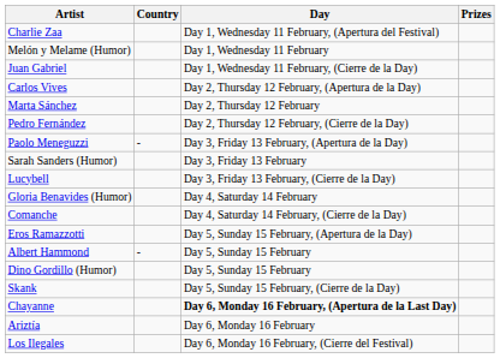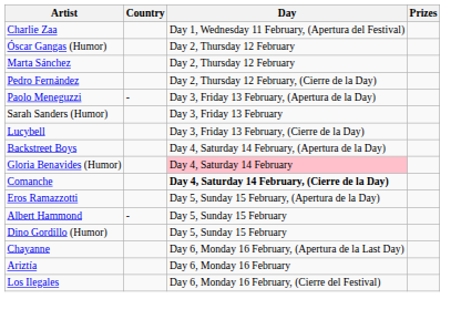- row: Melón y Melame (Humor) | Day 1, Wednesday 11 February
- row: Juan Gabriel | Day 1, Wednesday 11 February, (Cierre de la Day)
- row: Carlos Vives | Day 2, Thursday 12 February, (Apertura de la Day)
+ row: Óscar Gangas (Humor) | Day 2, Thursday 12 February
+ row: Backstreet Boys | Day 4, Saturday 14 February, (Apertura de la Day)
Gloria Benavides (Humor) | Day: no background -> pink background
Comanche | Day: normal -> bold
- row: Skank | Day 5, Sunday 15 February, (Cierre de la Day)
Chayanne | Day: bold -> normal
